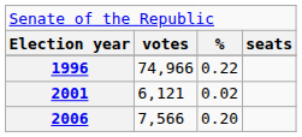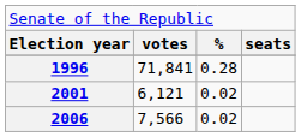1996 | column 2: 74,966 -> 71,841
1996 | column 3: 0.22 -> 0.28
2006 | column 3: 0.20 -> 0.02
